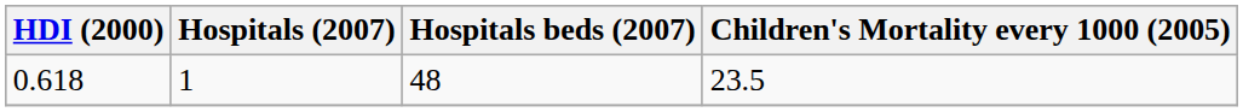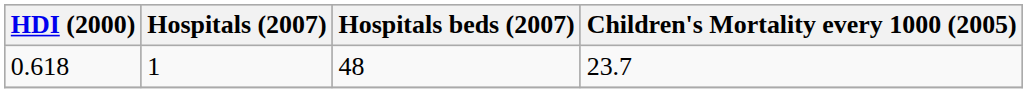0.618 | Children's Mortality every 1000 (2005): 23.5 -> 23.7
